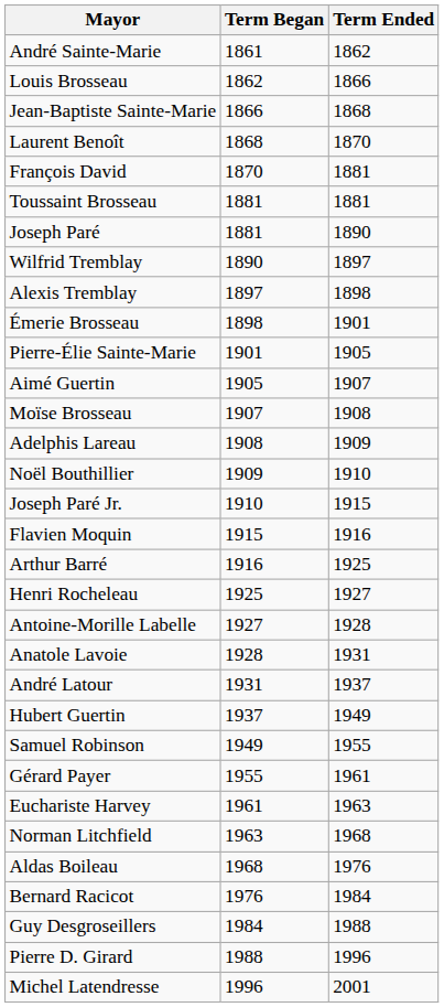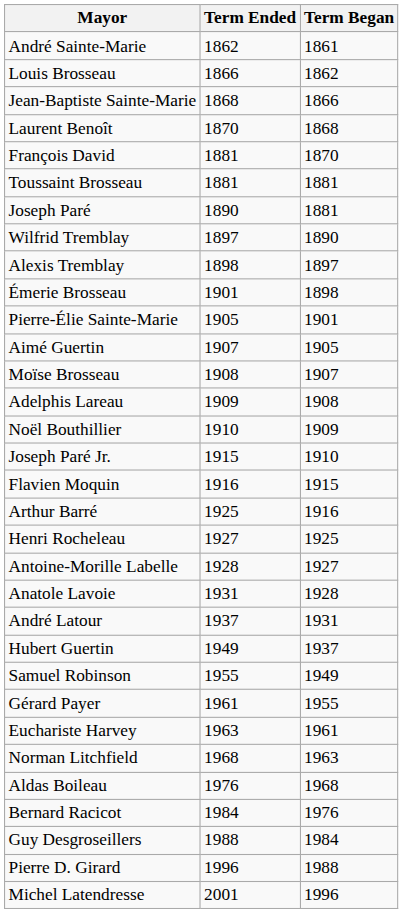columns swapped: Term Began <-> Term Ended
